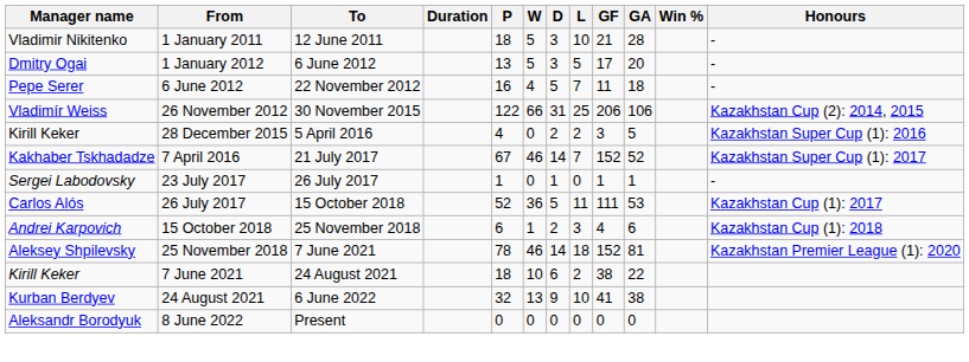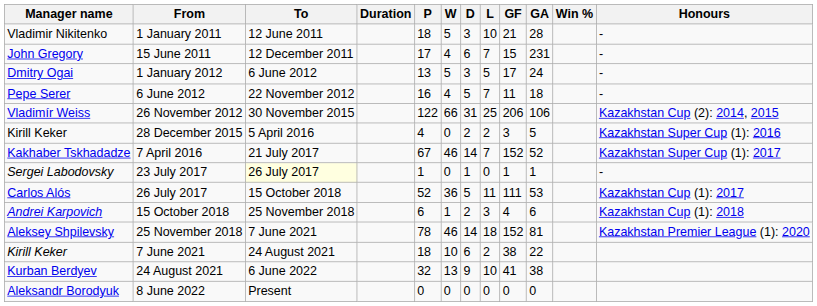+ row: John Gregory | 15 June 2011 | 12 December 2011 | 17 | 4 | 6 | 7 | 15 | 231 | -
1 January 2012 | GA: 20 -> 24
23 July 2017 | To: no background -> lightyellow background
